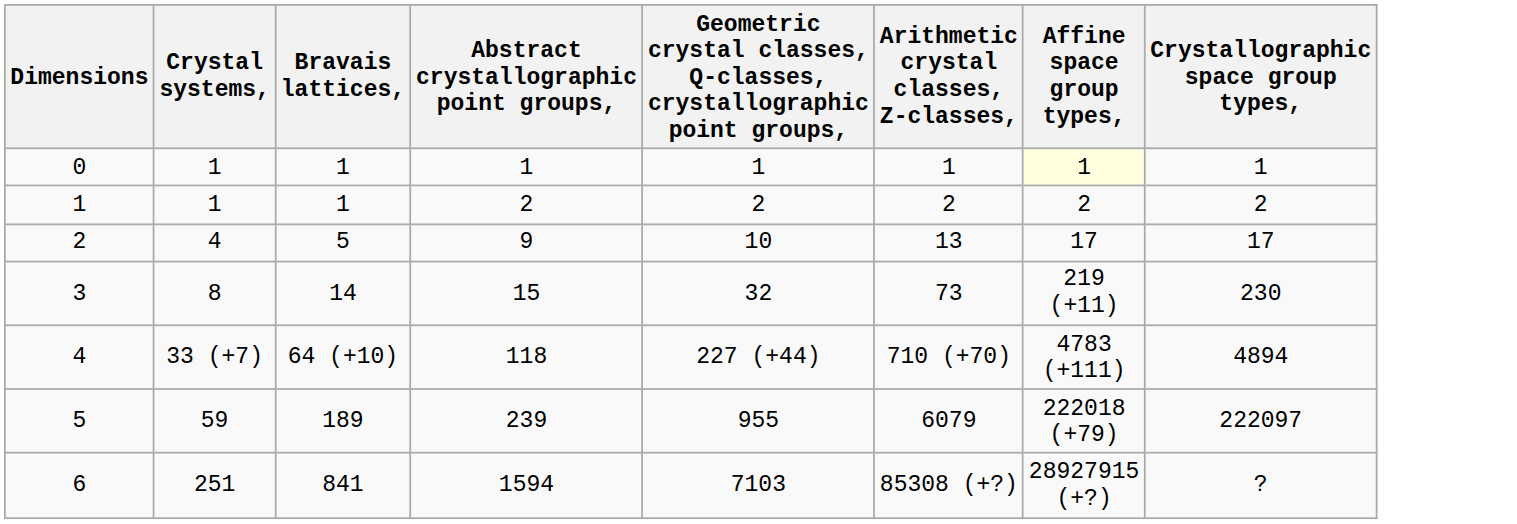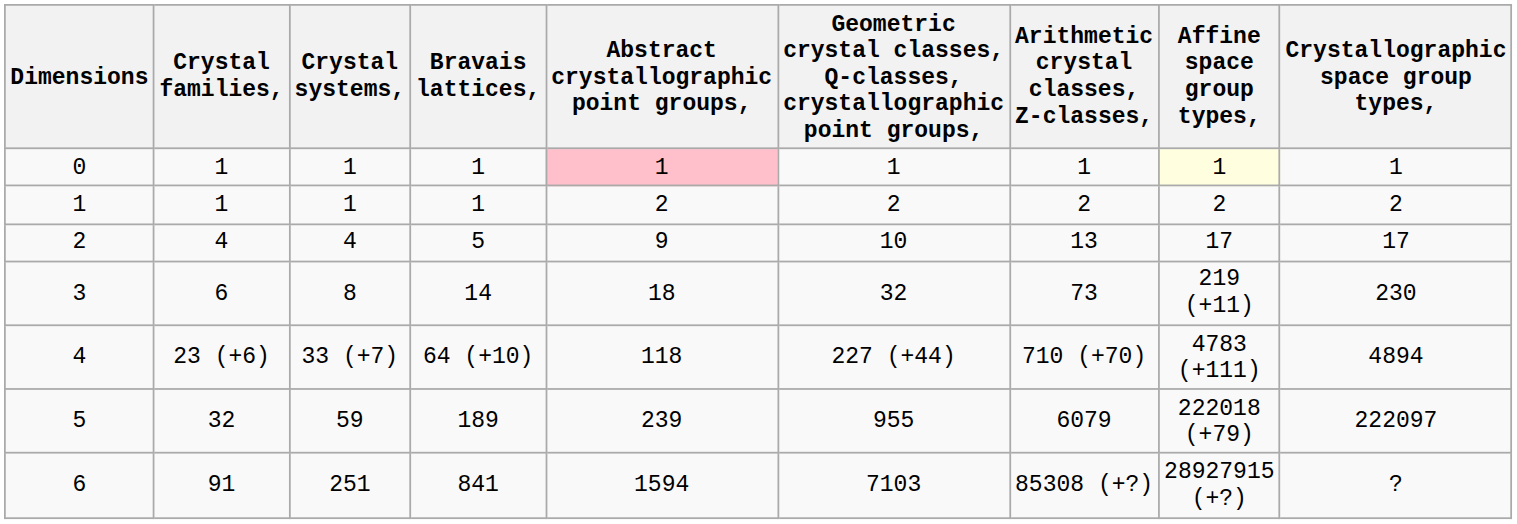+ column: Crystal families, | 1 | 1 | 4 | 6 | 23 (+6) | 32 | 91
0 | Abstract crystallographic point groups,: no background -> pink background
3 | Abstract crystallographic point groups,: 15 -> 18
